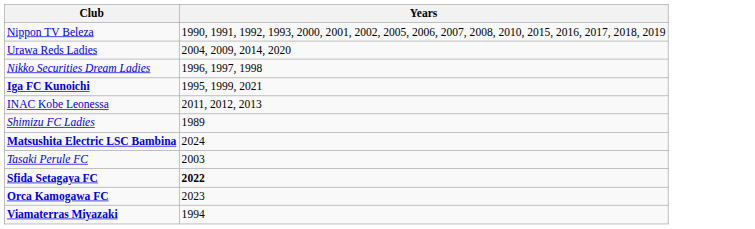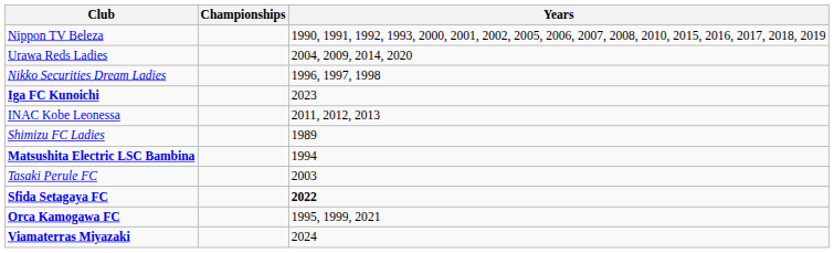+ column: Championships
Iga FC Kunoichi | Years: 1995, 1999, 2021 -> 2023
Matsushita Electric LSC Bambina | Years: 2024 -> 1994
Orca Kamogawa FC | Years: 2023 -> 1995, 1999, 2021
Viamaterras Miyazaki | Years: 1994 -> 2024
